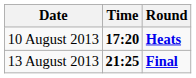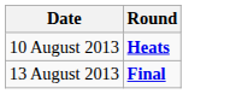- column: Time | 17:20 | 21:25
